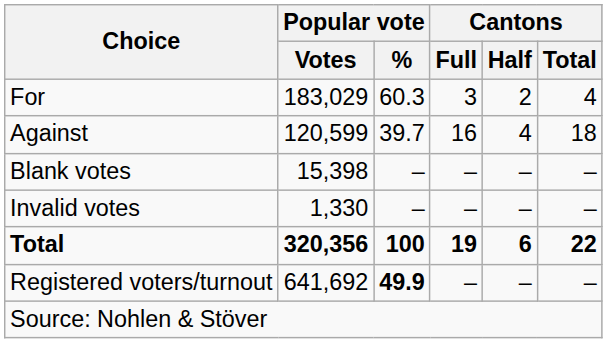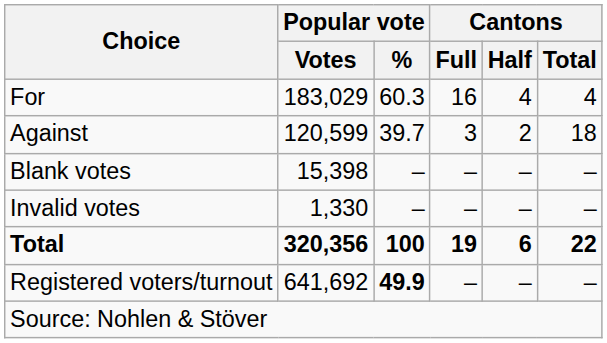For | Cantons / Full: 3 -> 16
For | Cantons / Half: 2 -> 4
Against | Cantons / Full: 16 -> 3
Against | Cantons / Half: 4 -> 2
